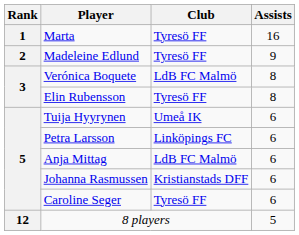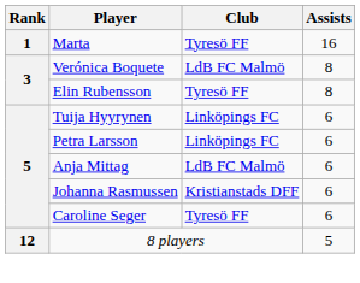- row: 2 | Madeleine Edlund | Tyresö FF | 9
Tuija Hyyrynen | Club: Umeå IK -> Linköpings FC
